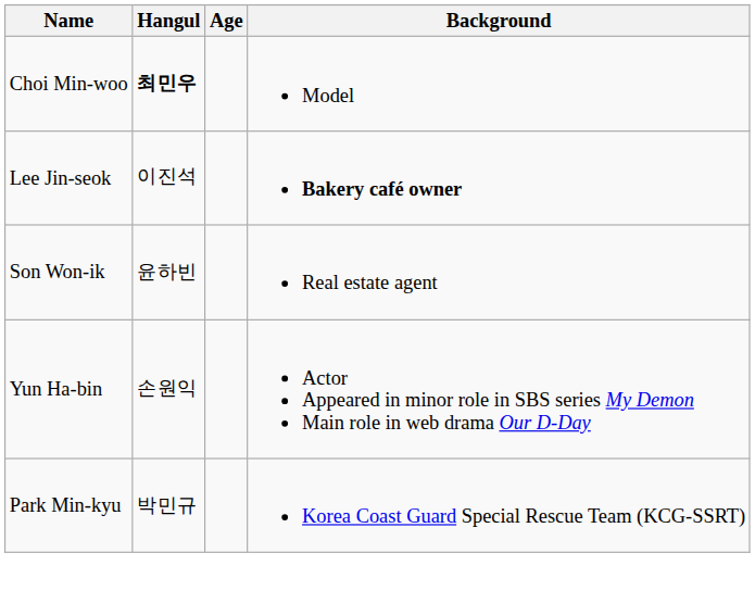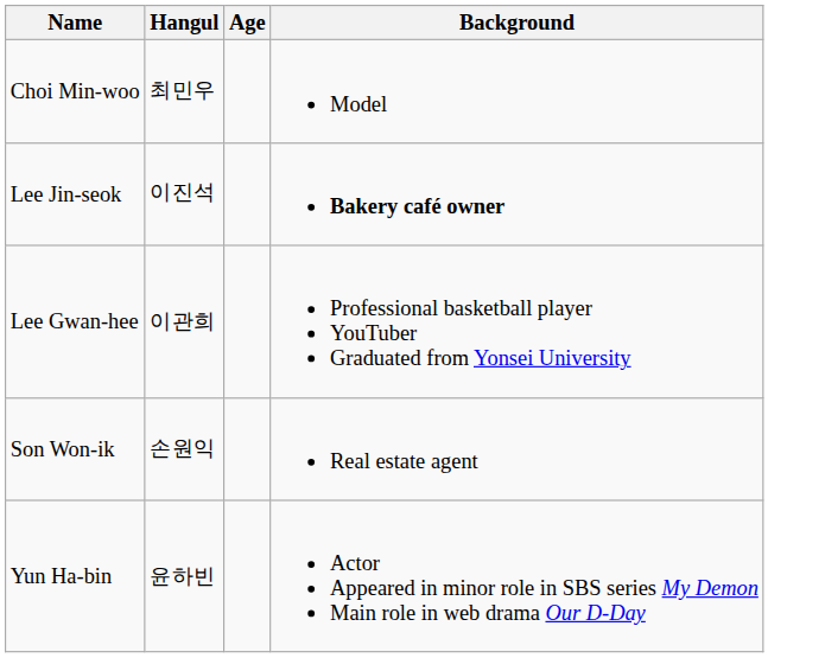Choi Min-woo | Hangul: bold -> normal
+ row: Lee Gwan-hee | 이관희 | Professional basketball player YouTuber Graduated from Yonsei University
Son Won-ik | Hangul: 윤하빈 -> 손원익
Yun Ha-bin | Hangul: 손원익 -> 윤하빈
- row: Park Min-kyu | 박민규 | Korea Coast Guard Special Rescue Team (KCG-SSRT)
